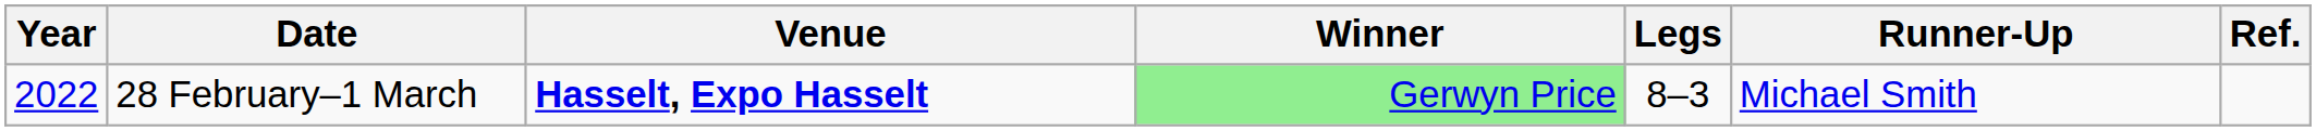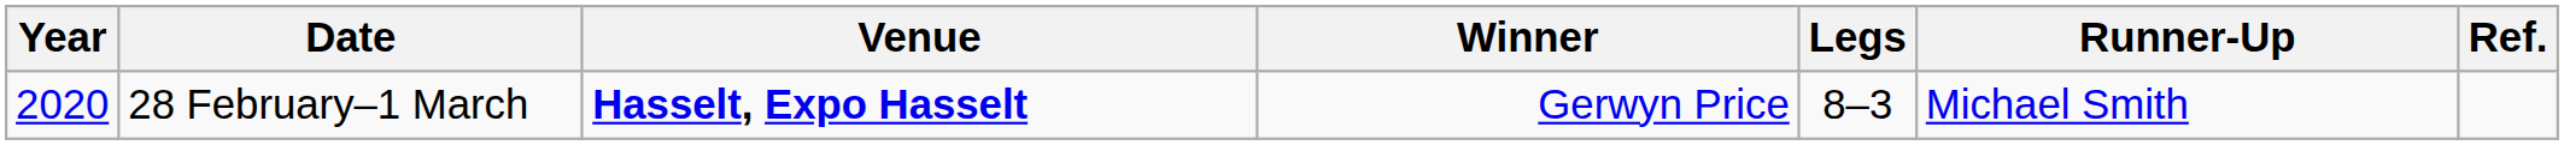28 February–1 March | Year: 2022 -> 2020
28 February–1 March | Winner: lightgreen background -> no background
